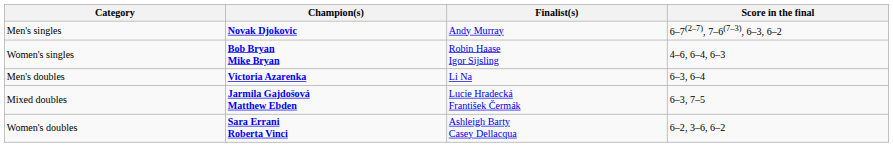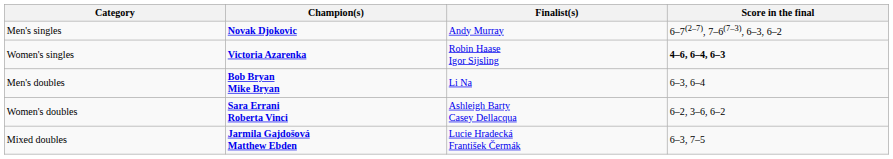Women's singles | Champion(s): Bob Bryan Mike Bryan -> Victoria Azarenka
Women's singles | Score in the final: normal -> bold
Men's doubles | Champion(s): Victoria Azarenka -> Bob Bryan Mike Bryan
rows swapped: Women's doubles <-> Mixed doubles
